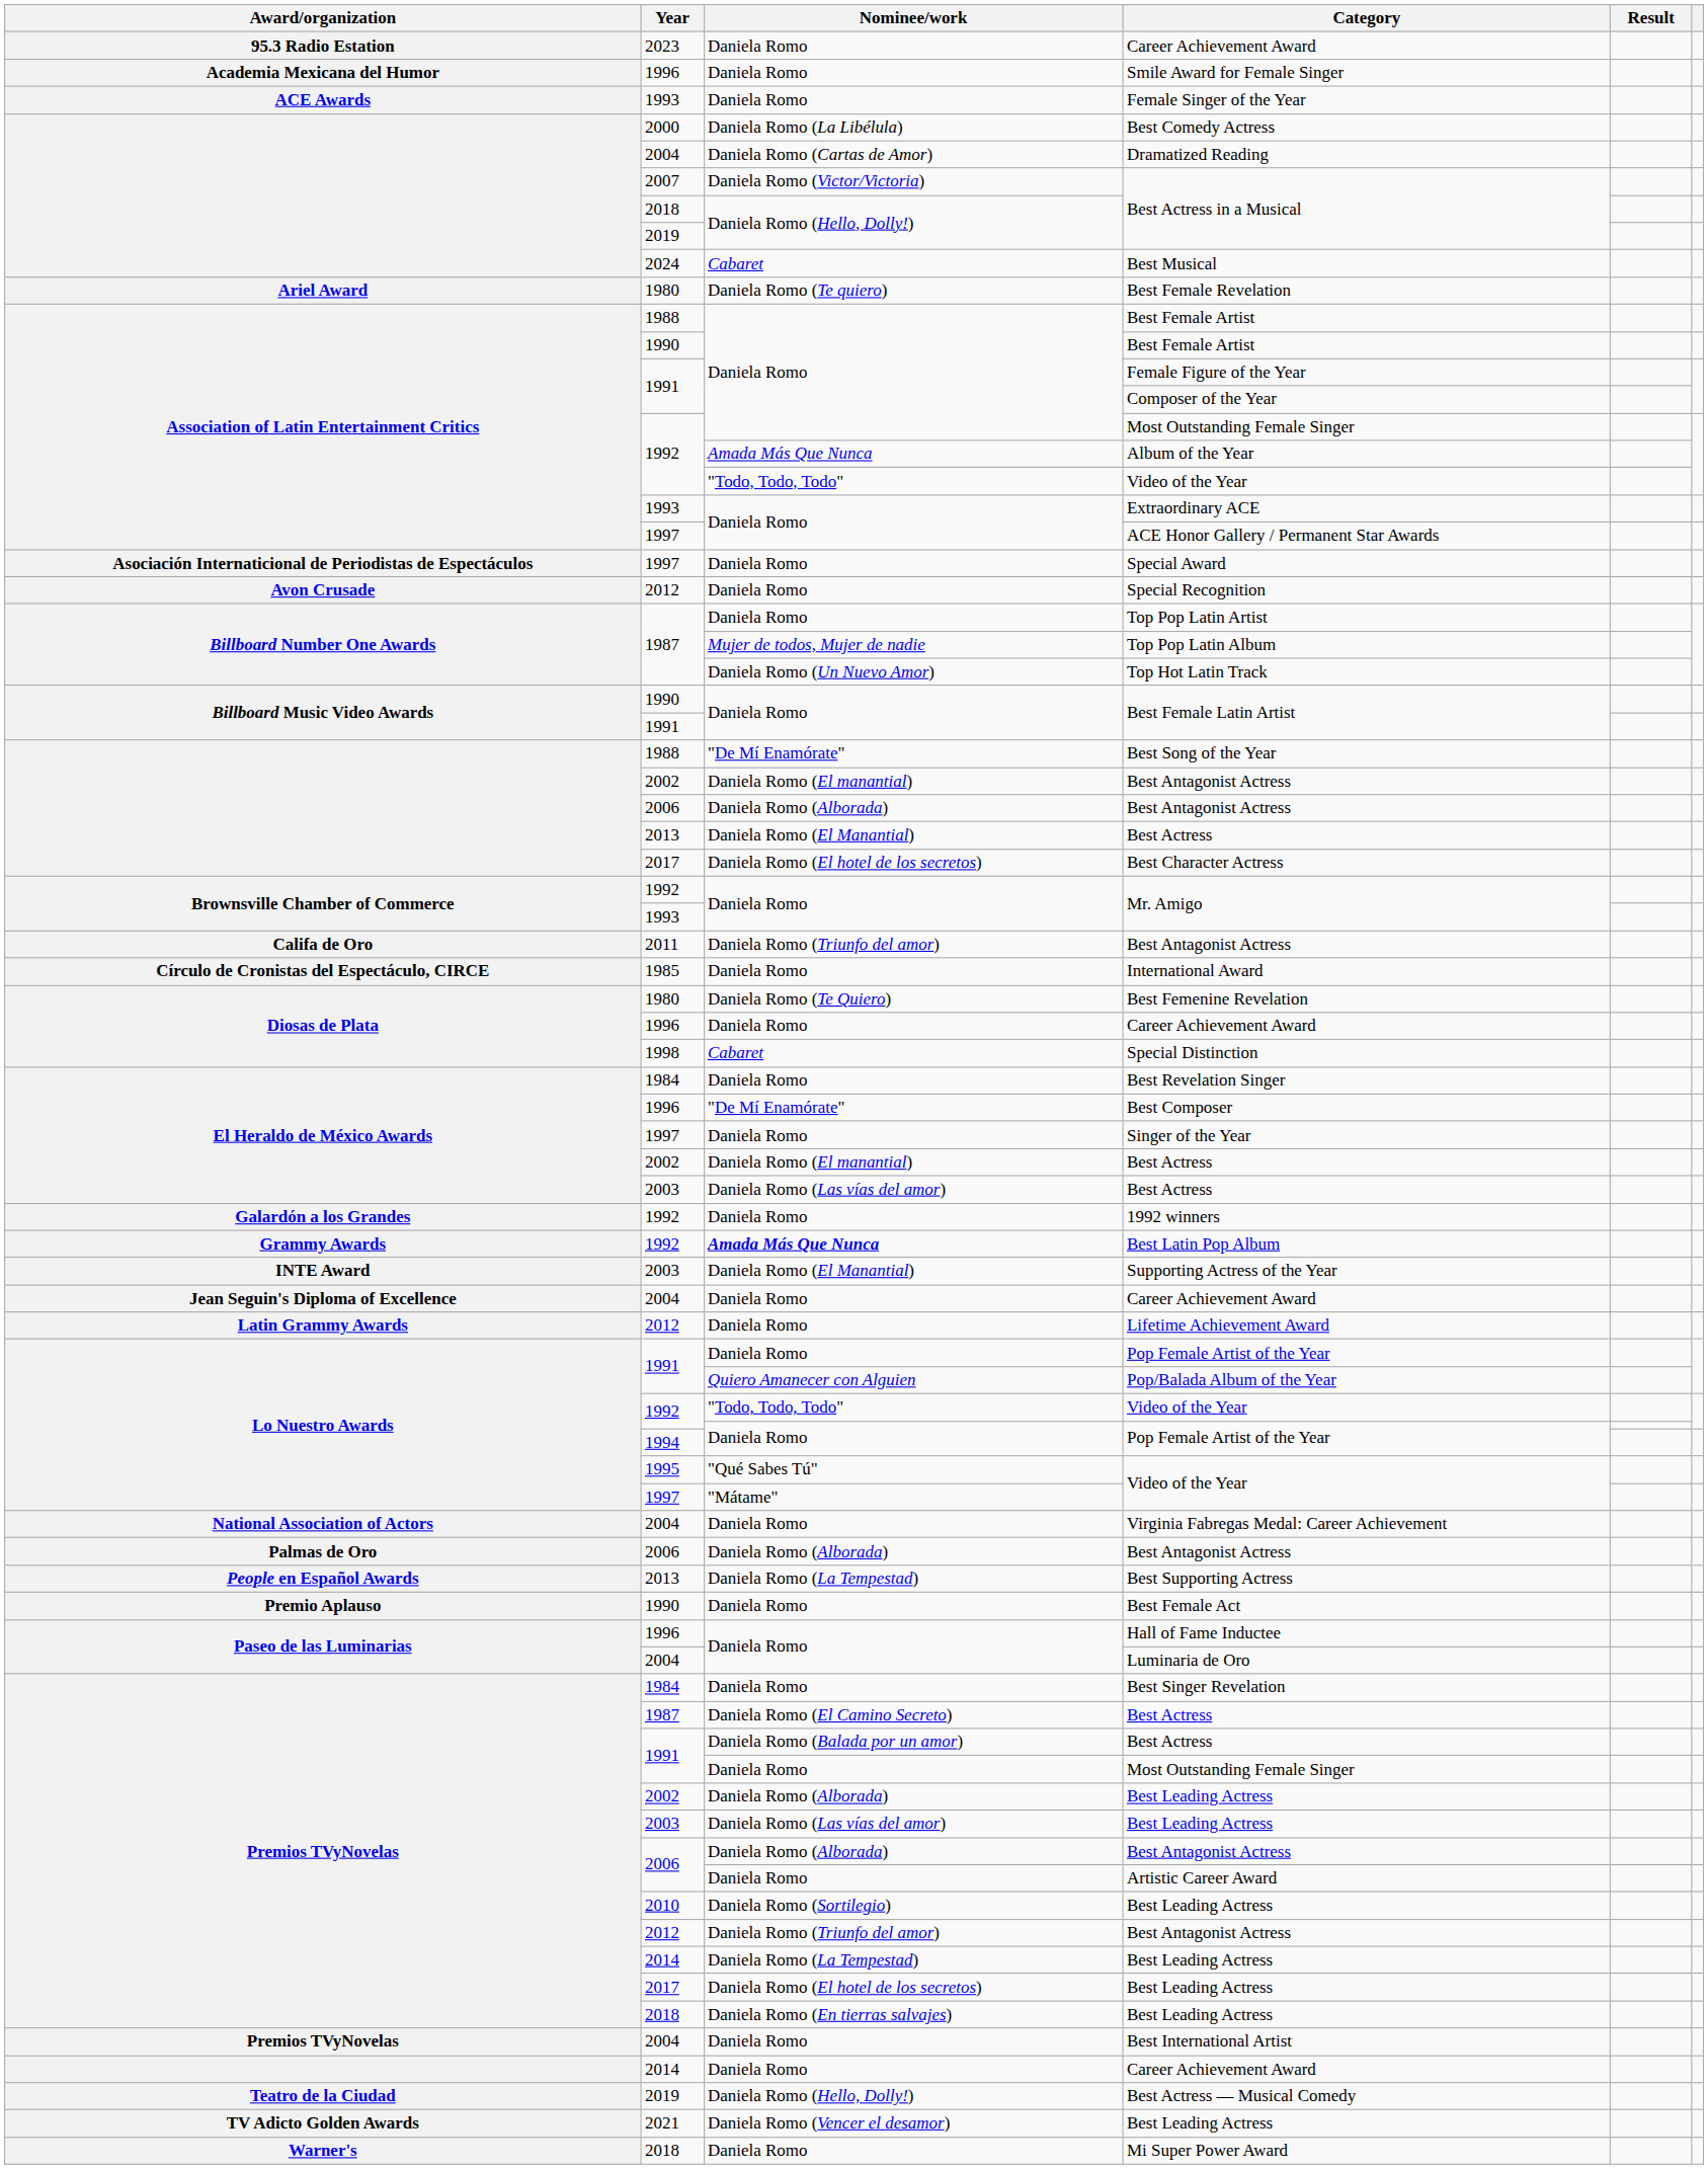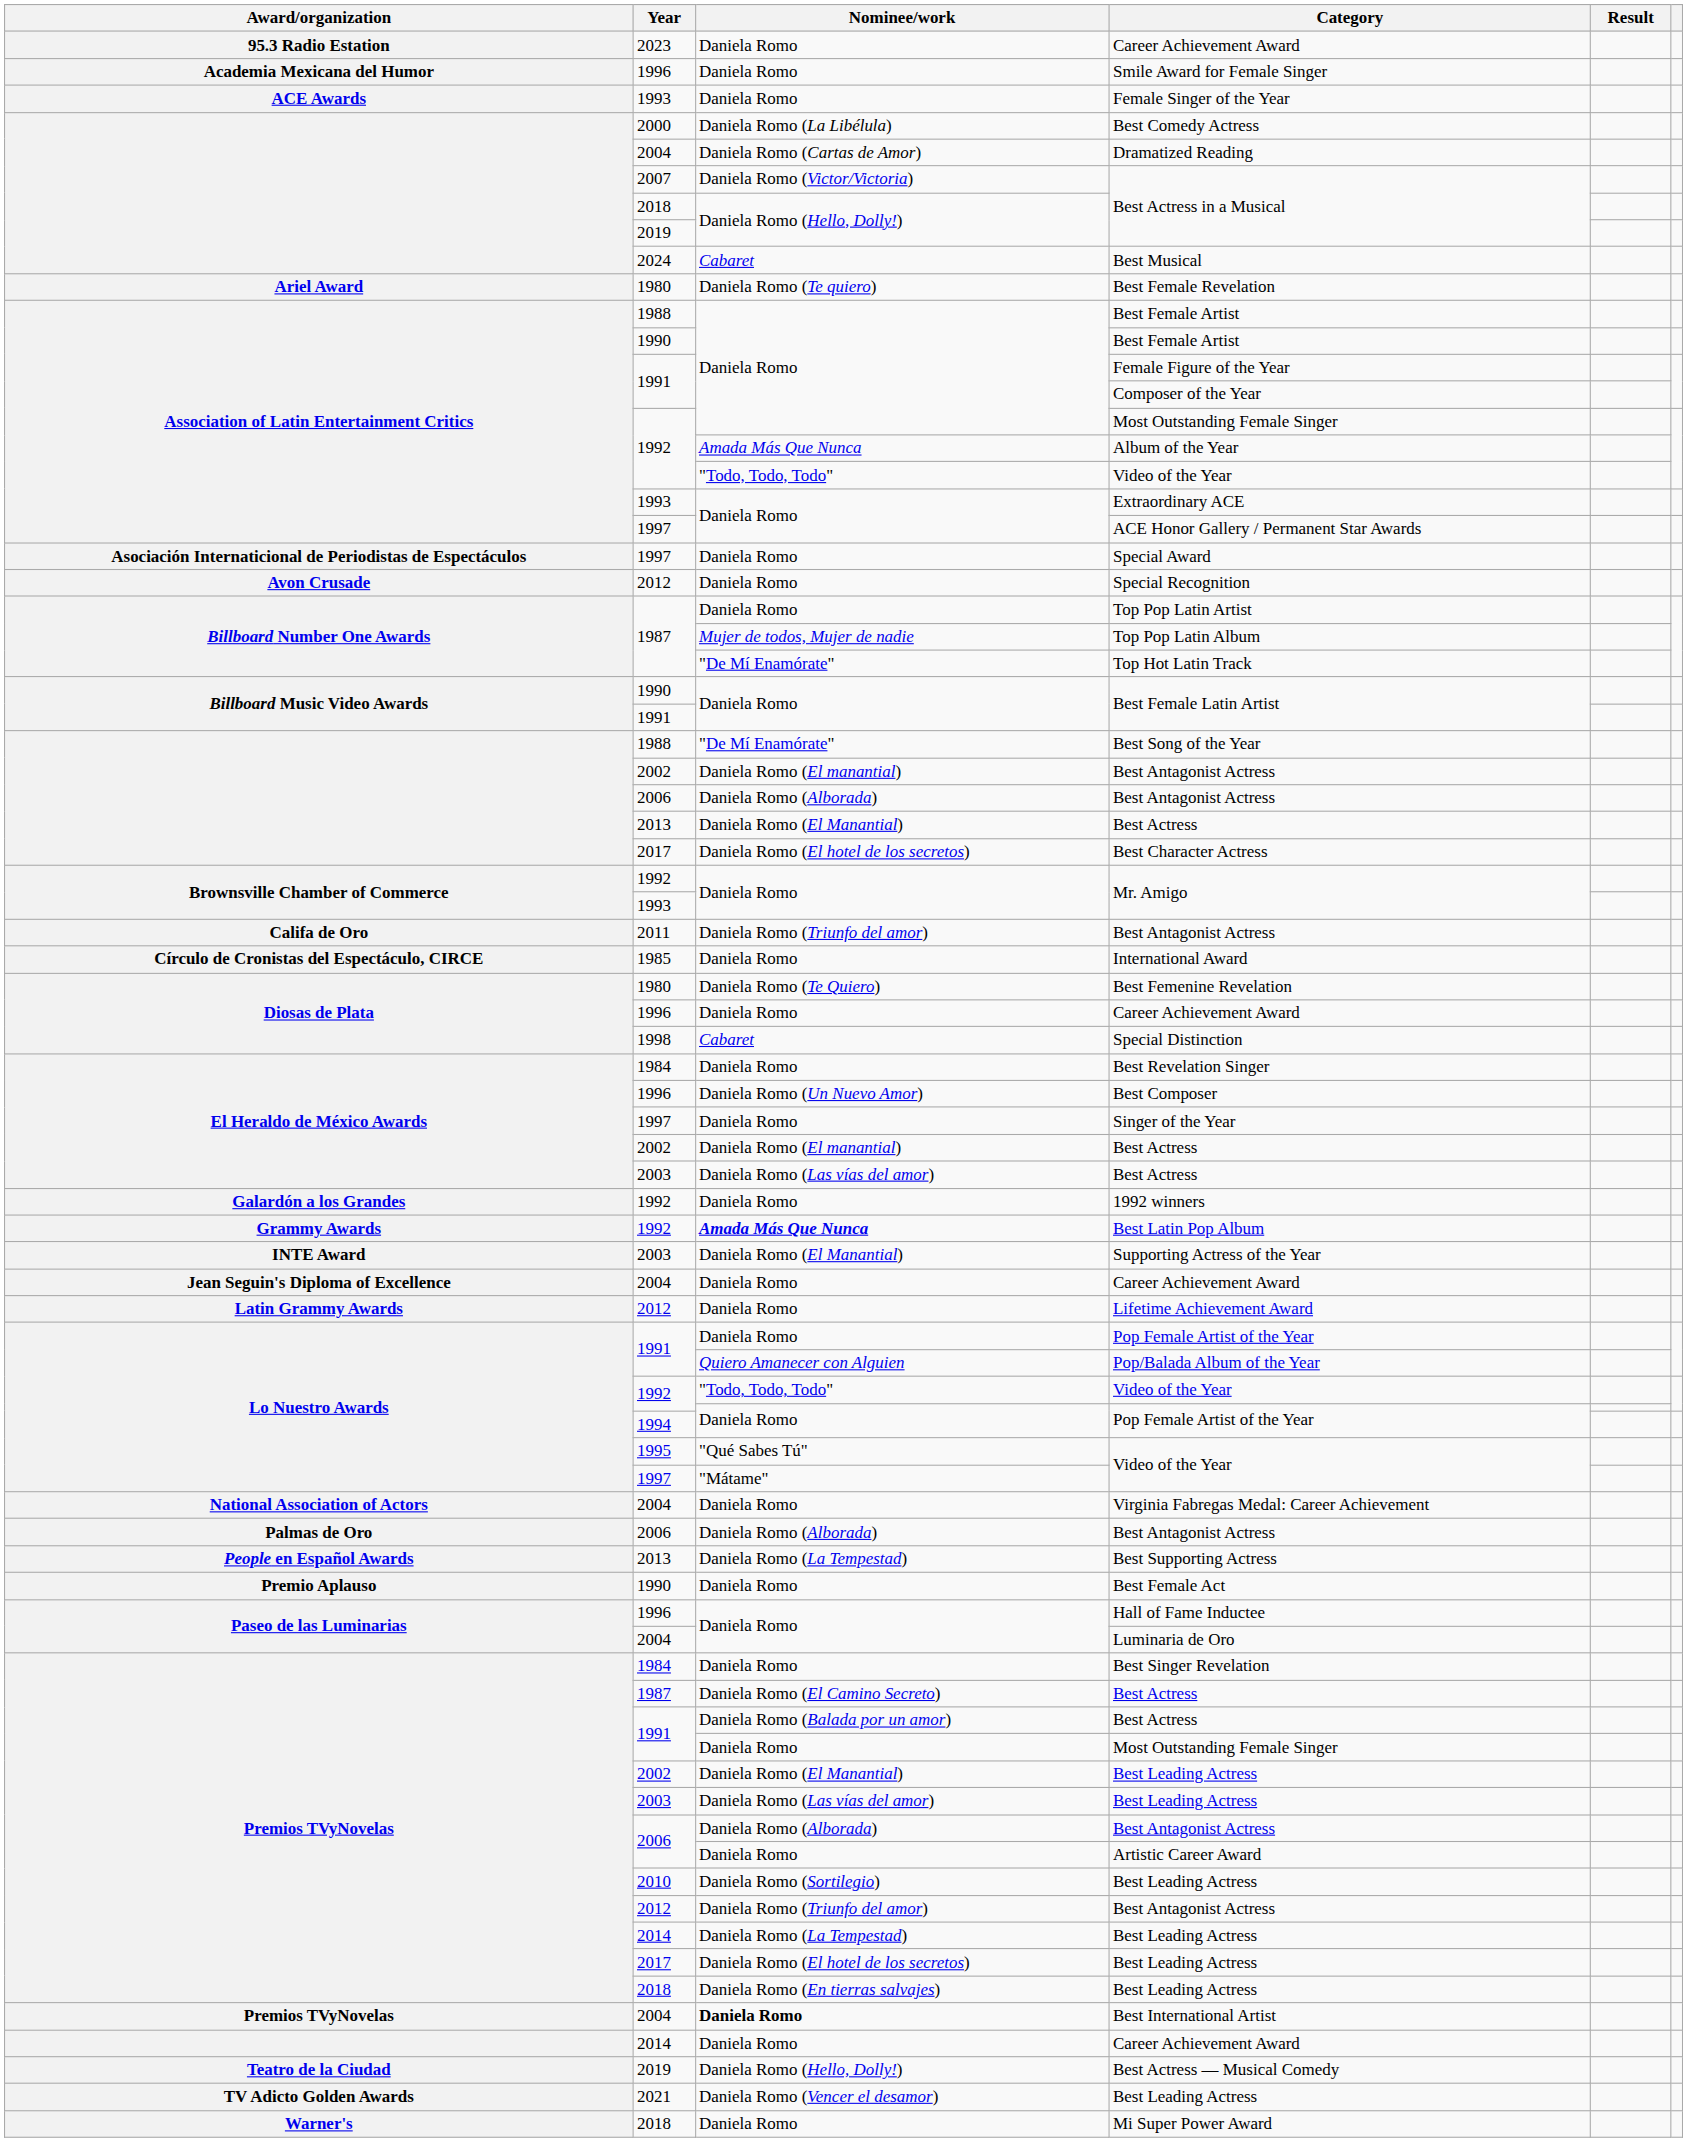Top Hot Latin Track | Nominee/work: Daniela Romo (Un Nuevo Amor) -> "De Mí Enamórate"
Best Composer | Nominee/work: "De Mí Enamórate" -> Daniela Romo (Un Nuevo Amor)
2002 / Best Leading Actress | Nominee/work: Daniela Romo (Alborada) -> Daniela Romo (El Manantial)
Best International Artist | Nominee/work: normal -> bold
